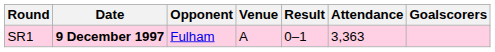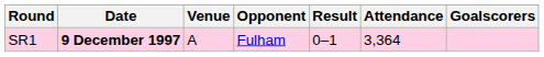columns swapped: Opponent <-> Venue
SR1 | Attendance: 3,363 -> 3,364
